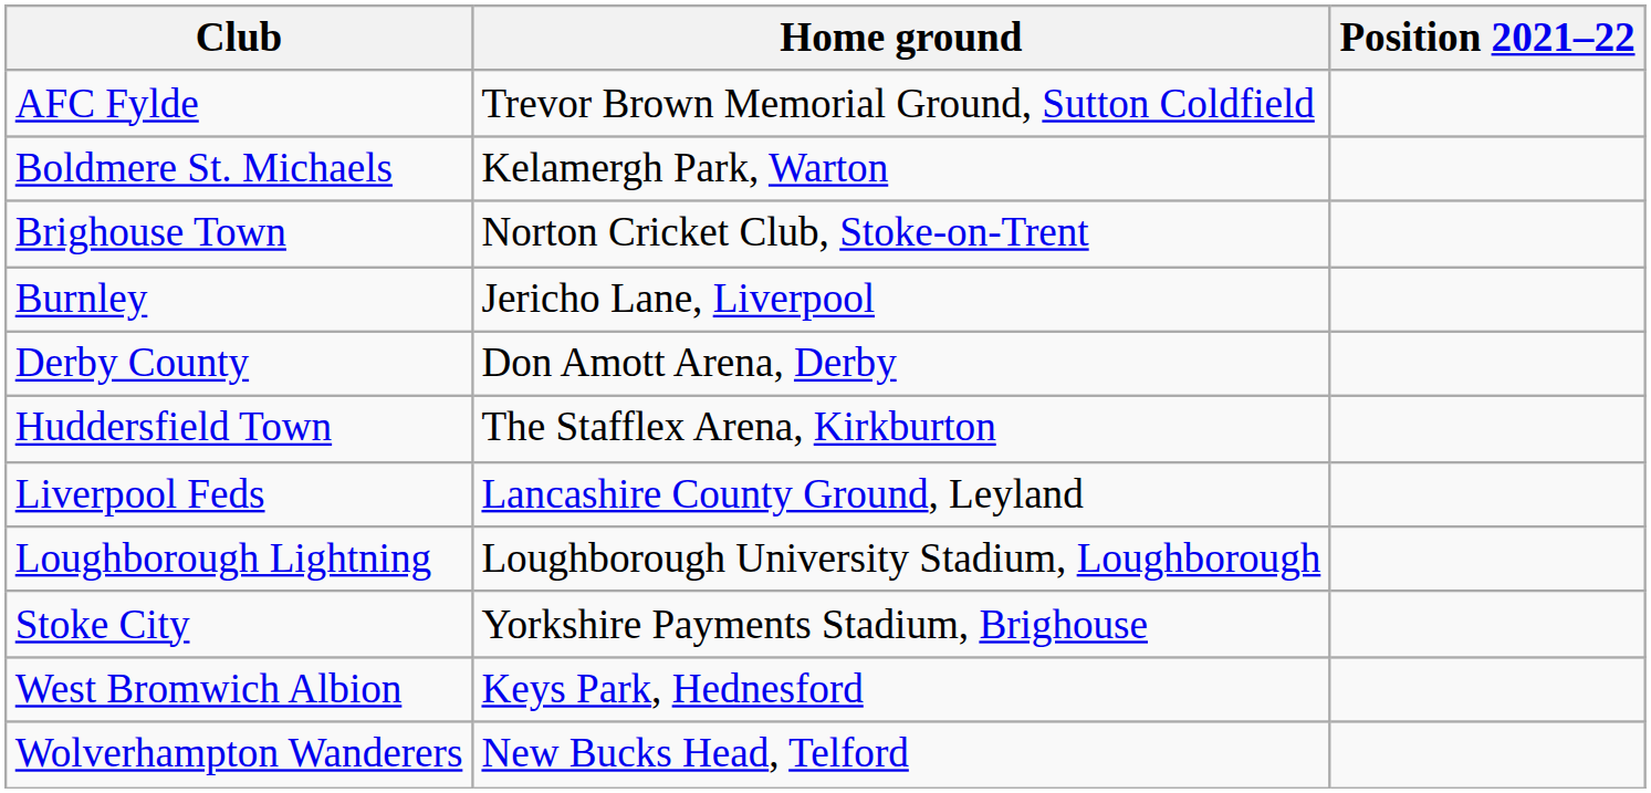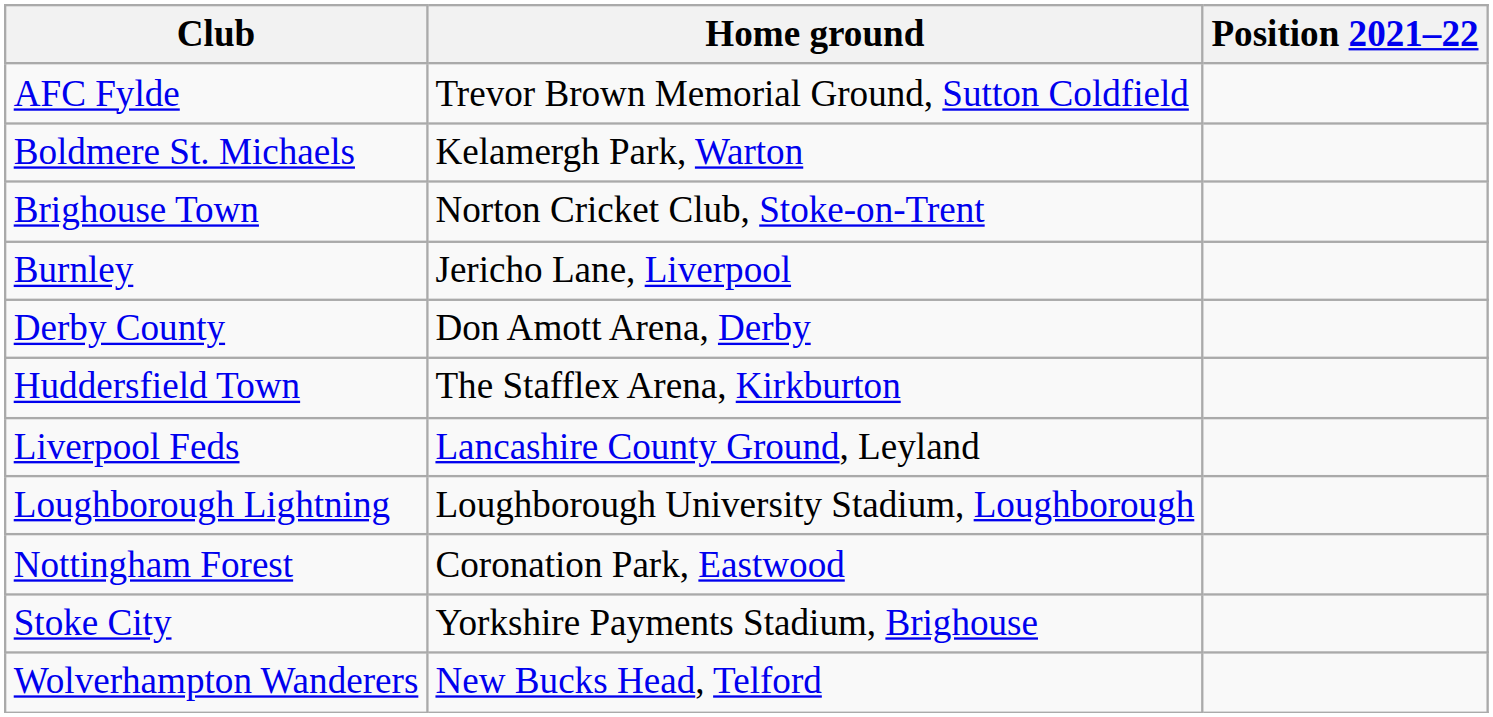+ row: Nottingham Forest | Coronation Park, Eastwood
- row: West Bromwich Albion | Keys Park, Hednesford
